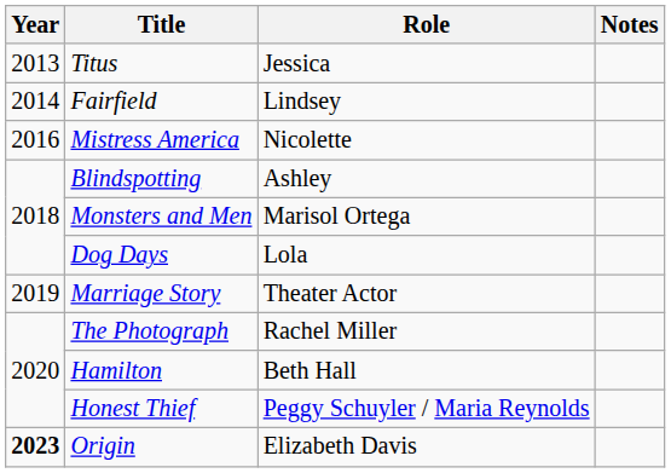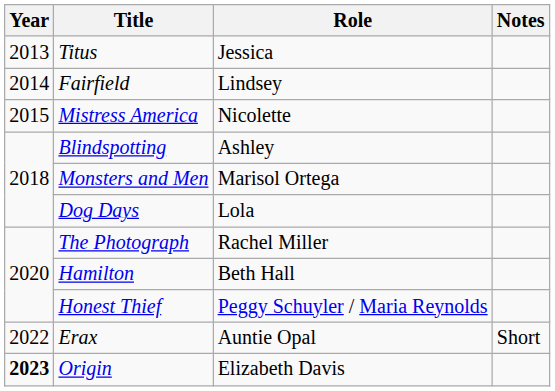Mistress America | Year: 2016 -> 2015
- row: 2019 | Marriage Story | Theater Actor
+ row: 2022 | Erax | Auntie Opal | Short
